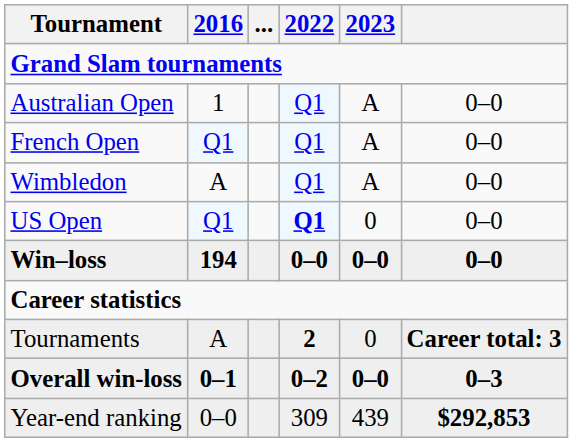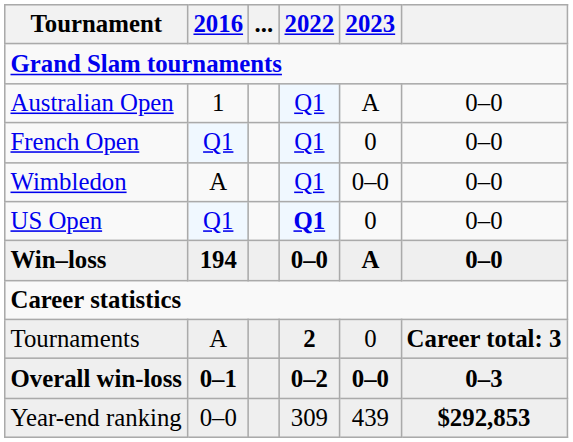French Open | 2023: A -> 0
Wimbledon | 2023: A -> 0–0
Win–loss | 2023: 0–0 -> A
